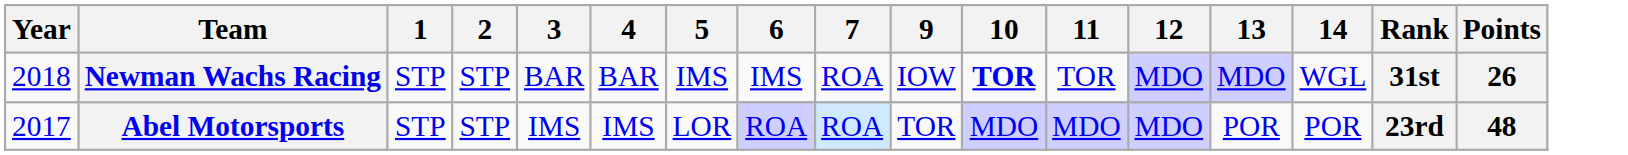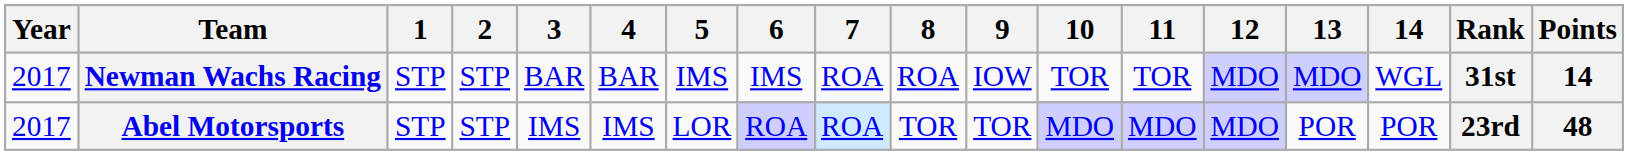+ column: 8 | ROA | TOR
Newman Wachs Racing | Year: 2018 -> 2017
Newman Wachs Racing | 10: bold -> normal
Newman Wachs Racing | Points: 26 -> 14
